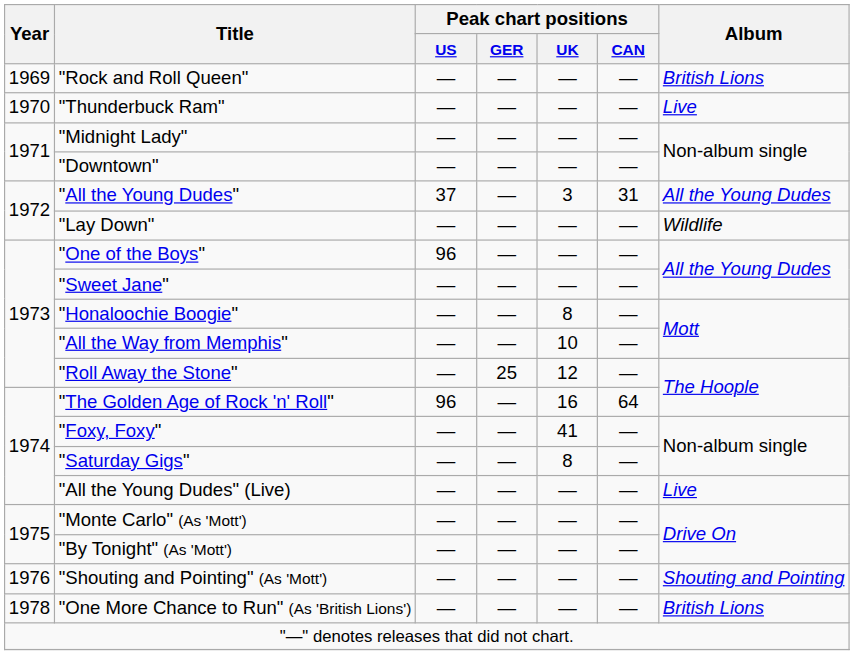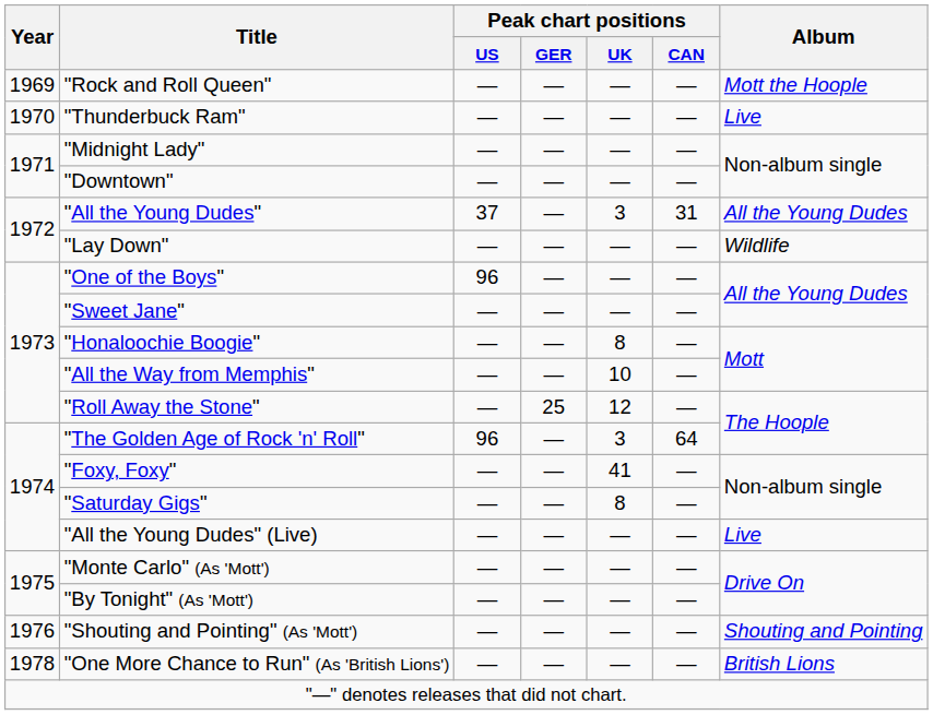"Rock and Roll Queen" | Album: British Lions -> Mott the Hoople
"The Golden Age of Rock 'n' Roll" | Peak chart positions / UK: 16 -> 3
